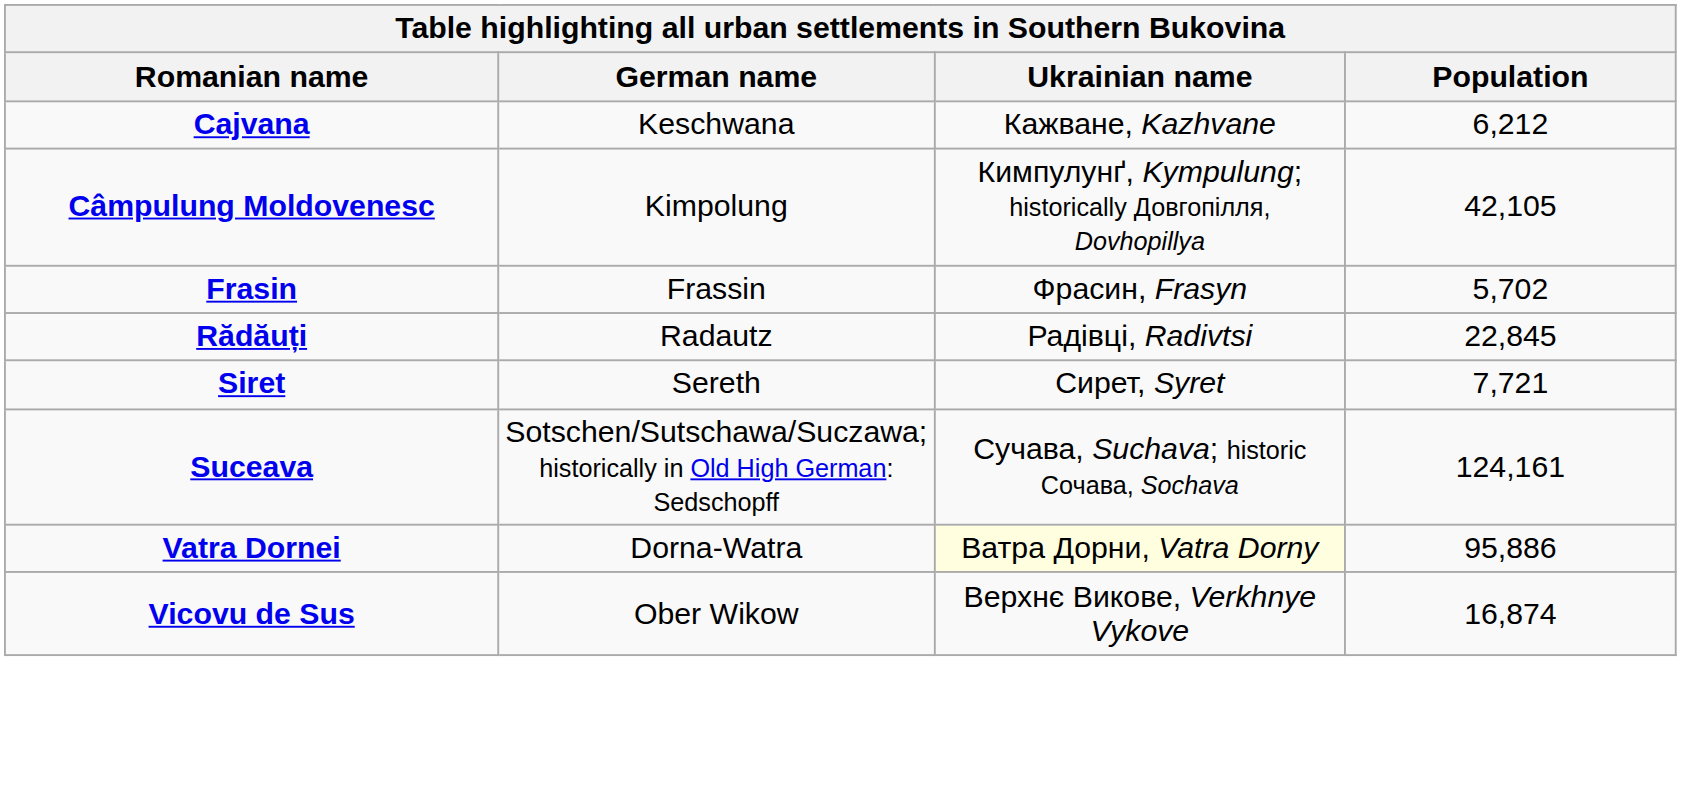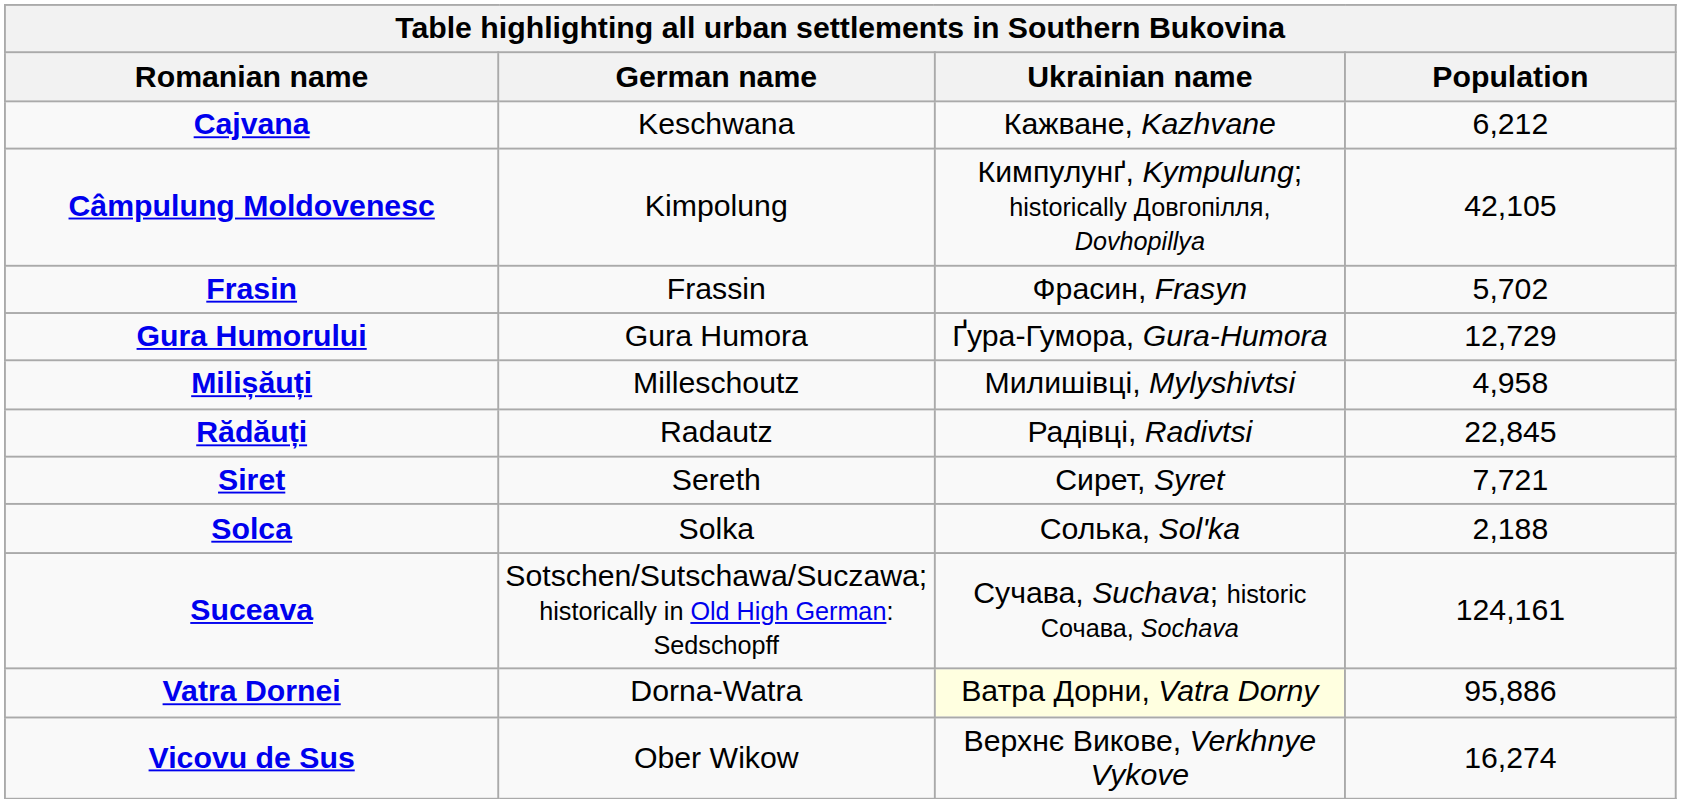+ row: Gura Humorului | Gura Humora | Ґура-Гумора, Gura-Humora | 12,729
+ row: Milișăuți | Milleschoutz | Милишівці, Mylyshivtsi | 4,958
+ row: Solca | Solka | Солька, Sol'ka | 2,188
Vicovu de Sus | Population: 16,874 -> 16,274
